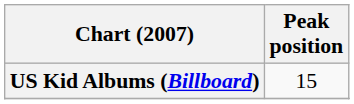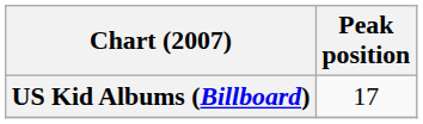US Kid Albums (Billboard) | Peak position: 15 -> 17
